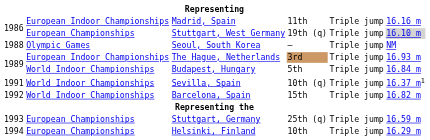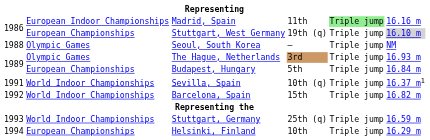Madrid, Spain | column 5: no background -> lightgreen background
The Hague, Netherlands | column 2: European Indoor Championships -> Olympic Games
Budapest, Hungary | column 2: World Indoor Championships -> European Championships
Stuttgart, Germany | column 2: European Championships -> World Indoor Championships
